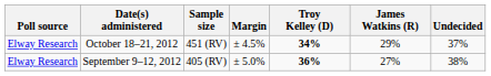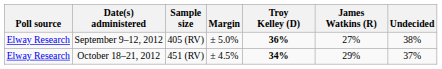rows swapped: October 18–21, 2012 <-> September 9–12, 2012
